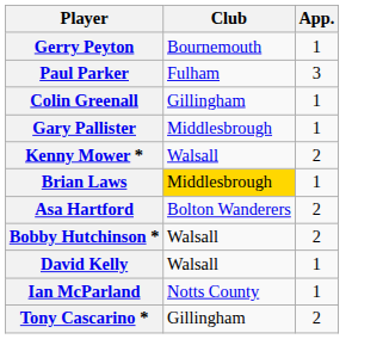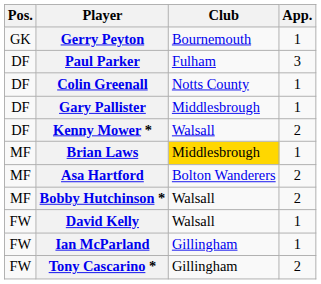+ column: Pos. | GK | DF | DF | DF | DF | MF | MF | MF | FW | FW | FW
Colin Greenall | Club: Gillingham -> Notts County
Ian McParland | Club: Notts County -> Gillingham
